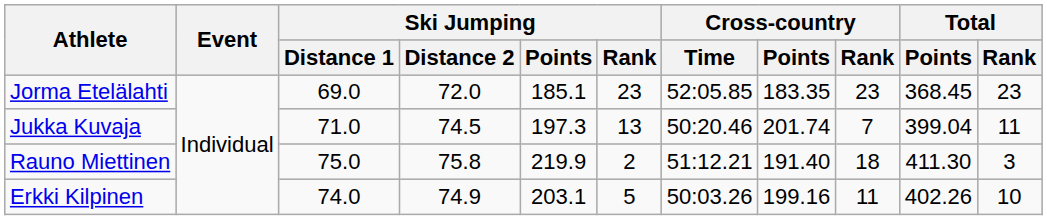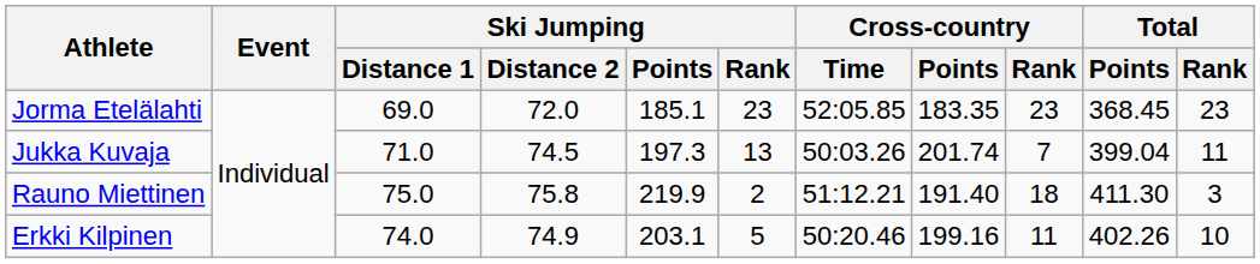Jukka Kuvaja | Cross-country / Time: 50:20.46 -> 50:03.26
Erkki Kilpinen | Cross-country / Time: 50:03.26 -> 50:20.46
